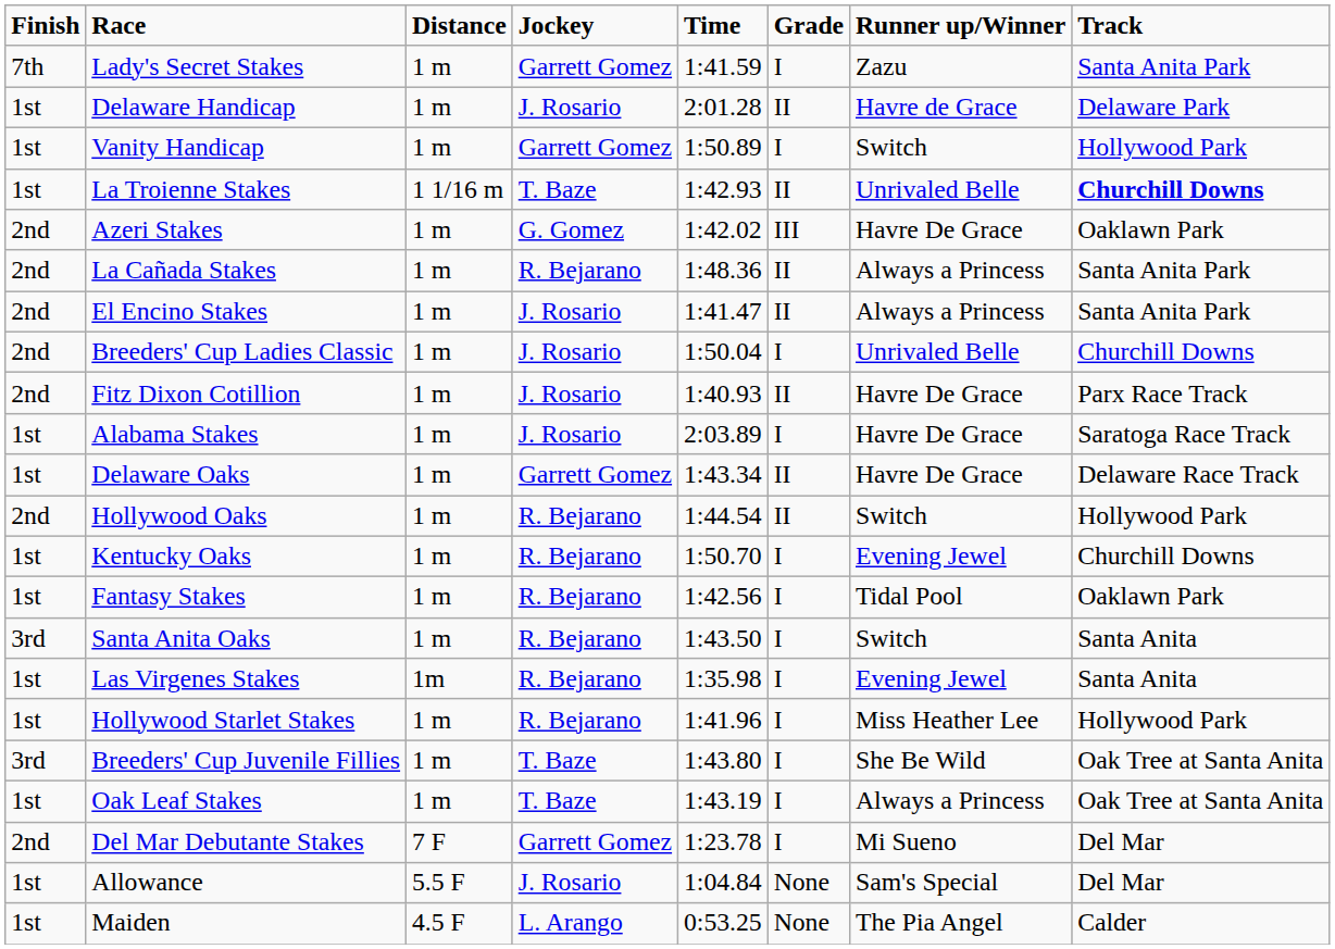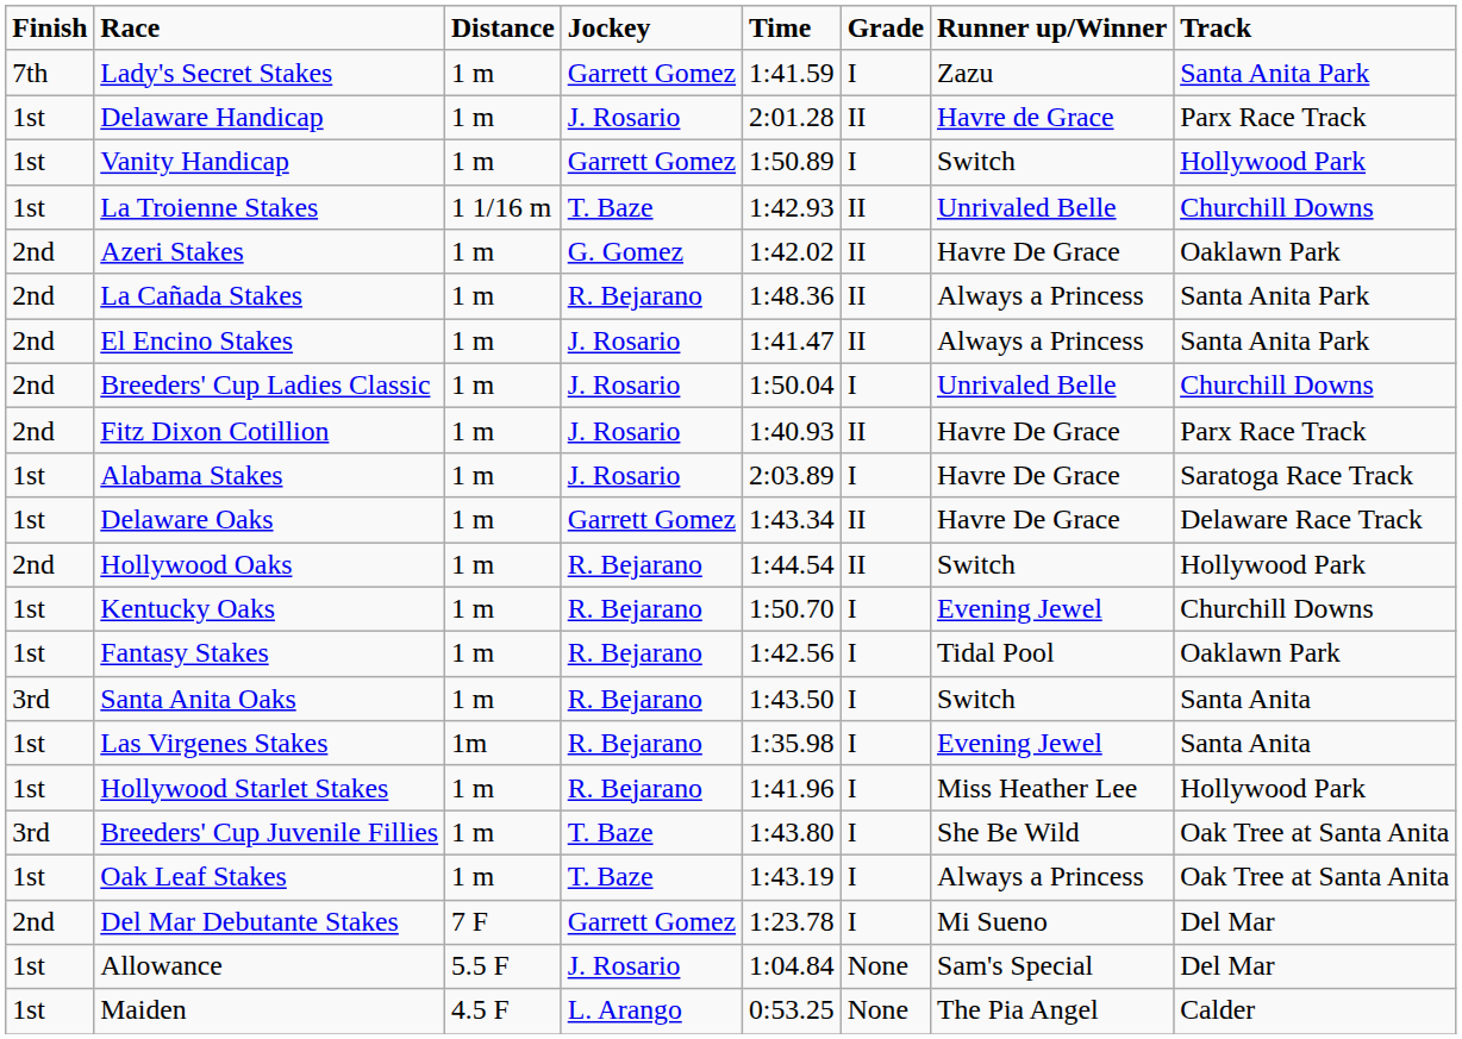Delaware Handicap | Track: Delaware Park -> Parx Race Track
La Troienne Stakes | Track: bold -> normal
Azeri Stakes | Grade: III -> II
